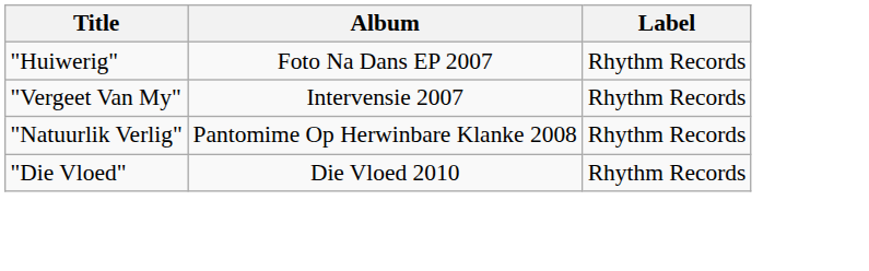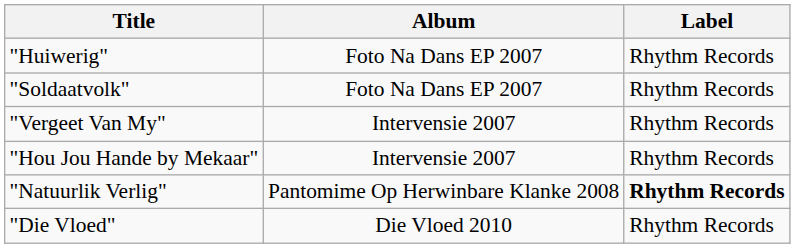+ row: "Soldaatvolk" | Foto Na Dans EP 2007 | Rhythm Records
+ row: "Hou Jou Hande by Mekaar" | Intervensie 2007 | Rhythm Records
"Natuurlik Verlig" | Label: normal -> bold
